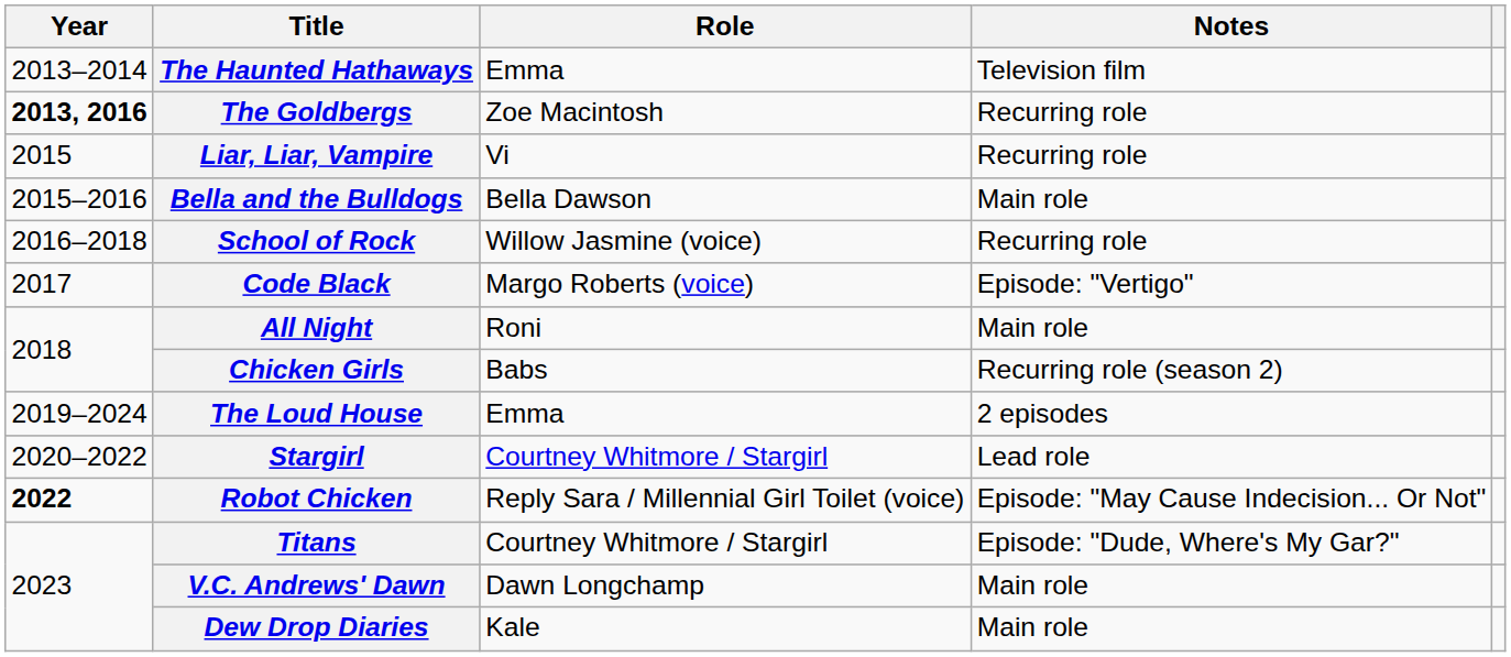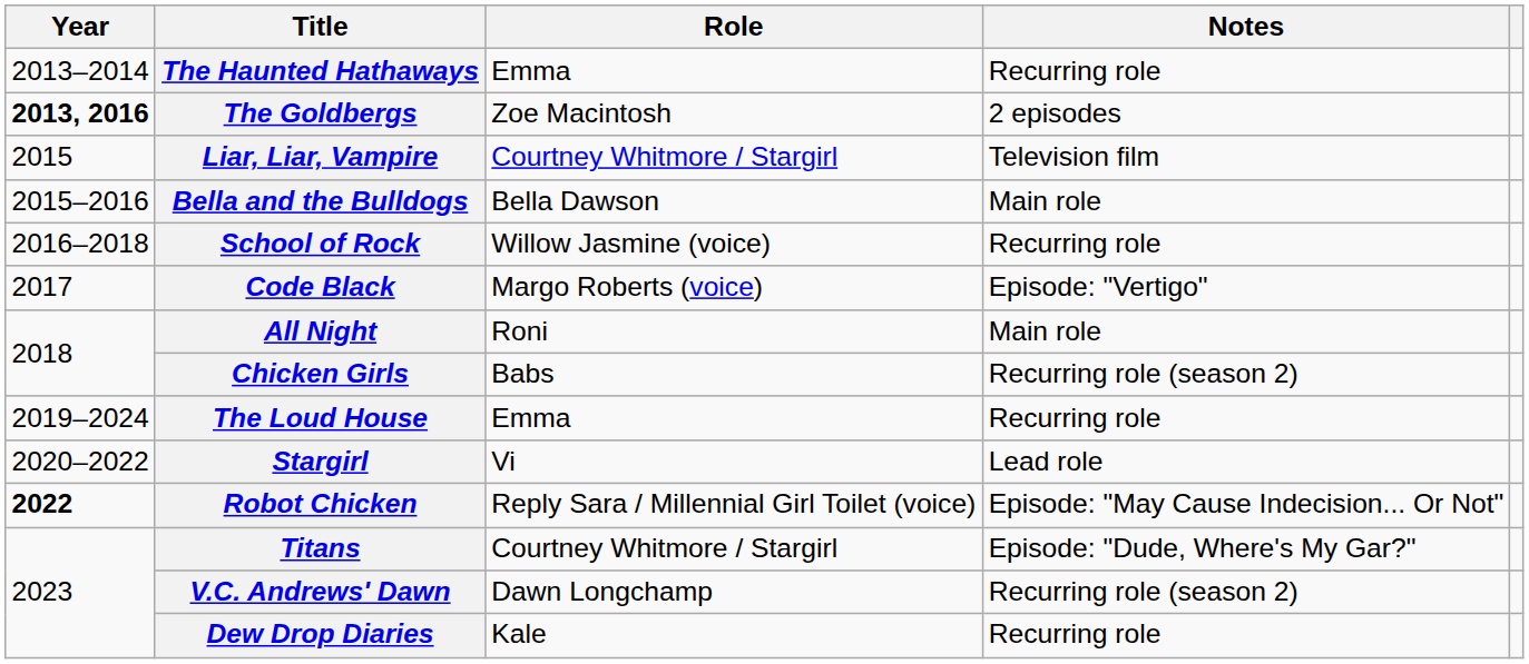The Haunted Hathaways | Notes: Television film -> Recurring role
The Goldbergs | Notes: Recurring role -> 2 episodes
Liar, Liar, Vampire | Role: Vi -> Courtney Whitmore / Stargirl
Liar, Liar, Vampire | Notes: Recurring role -> Television film
The Loud House | Notes: 2 episodes -> Recurring role
Stargirl | Role: Courtney Whitmore / Stargirl -> Vi
V.C. Andrews' Dawn | Notes: Main role -> Recurring role (season 2)
Dew Drop Diaries | Notes: Main role -> Recurring role
